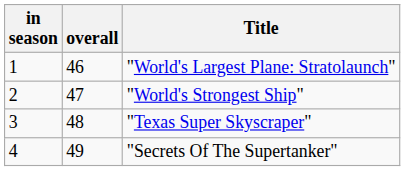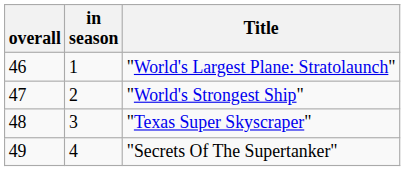columns swapped: in season <-> overall
